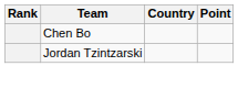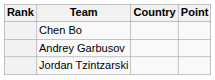+ row: Andrey Garbusov
